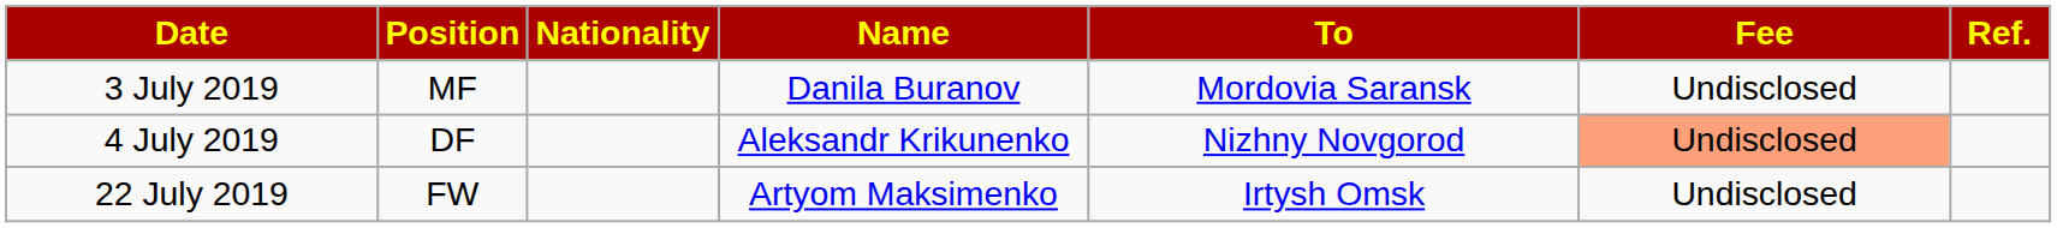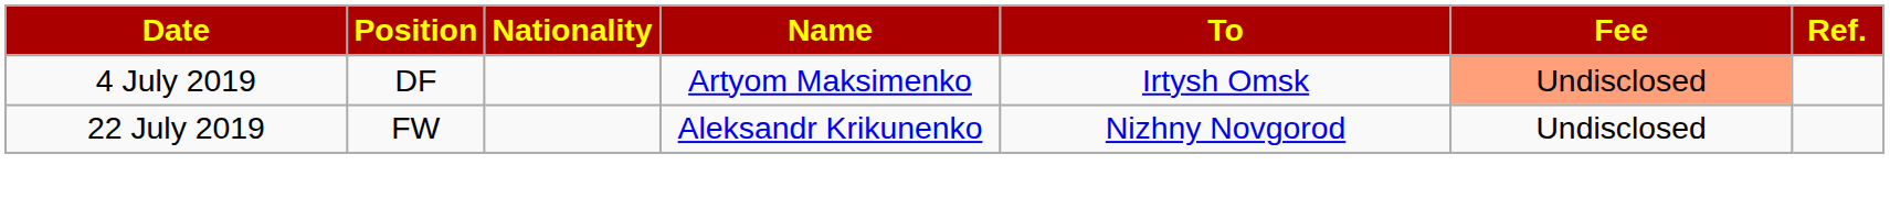- row: 3 July 2019 | MF | Danila Buranov | Mordovia Saransk | Undisclosed
4 July 2019 | Name: Aleksandr Krikunenko -> Artyom Maksimenko
4 July 2019 | To: Nizhny Novgorod -> Irtysh Omsk
22 July 2019 | Name: Artyom Maksimenko -> Aleksandr Krikunenko
22 July 2019 | To: Irtysh Omsk -> Nizhny Novgorod
